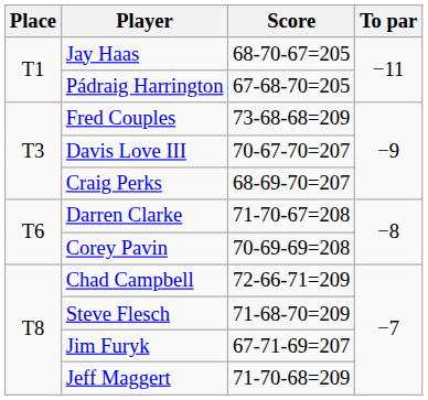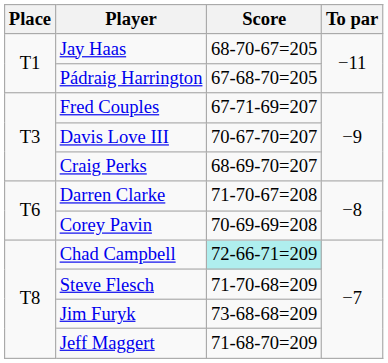Fred Couples | Score: 73-68-68=209 -> 67-71-69=207
Chad Campbell | Score: no background -> paleturquoise background
Steve Flesch | Score: 71-68-70=209 -> 71-70-68=209
Jim Furyk | Score: 67-71-69=207 -> 73-68-68=209
Jeff Maggert | Score: 71-70-68=209 -> 71-68-70=209
